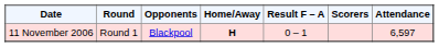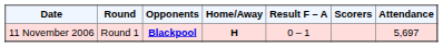11 November 2006 | Opponents: normal -> bold
11 November 2006 | Attendance: 6,597 -> 5,697
